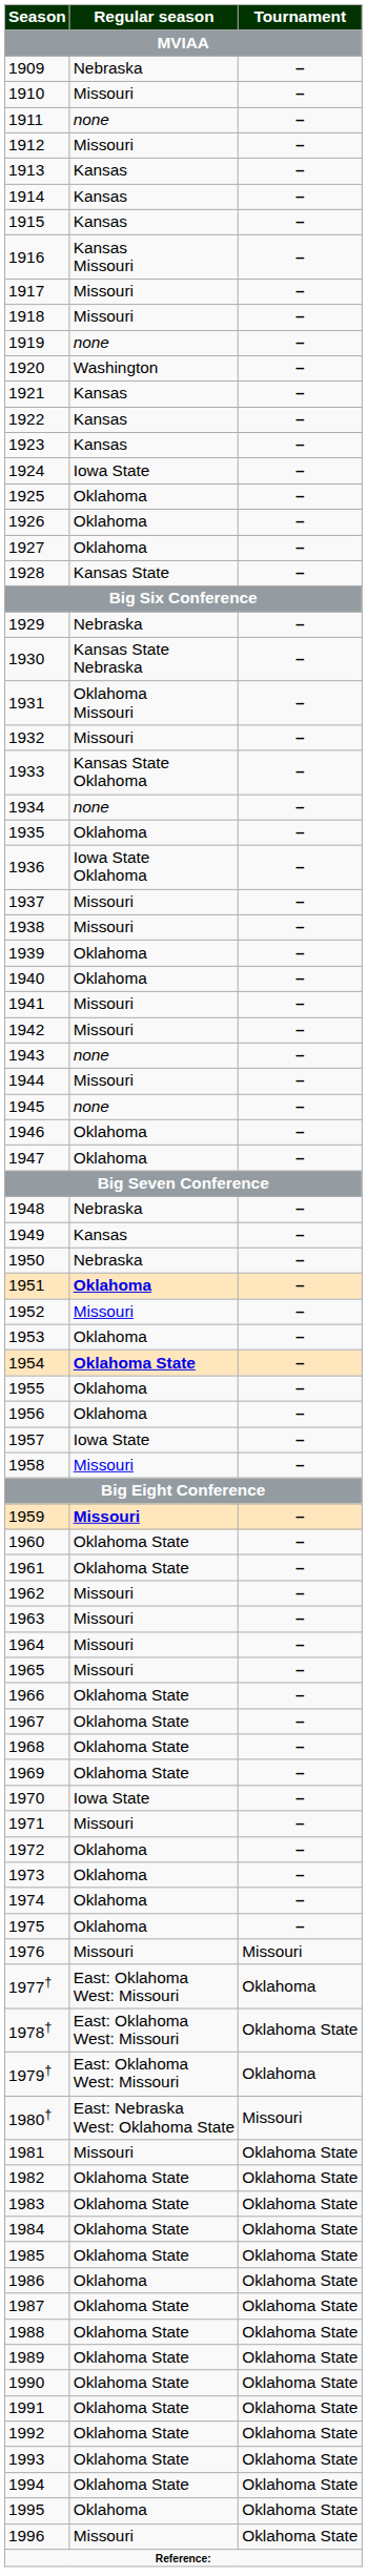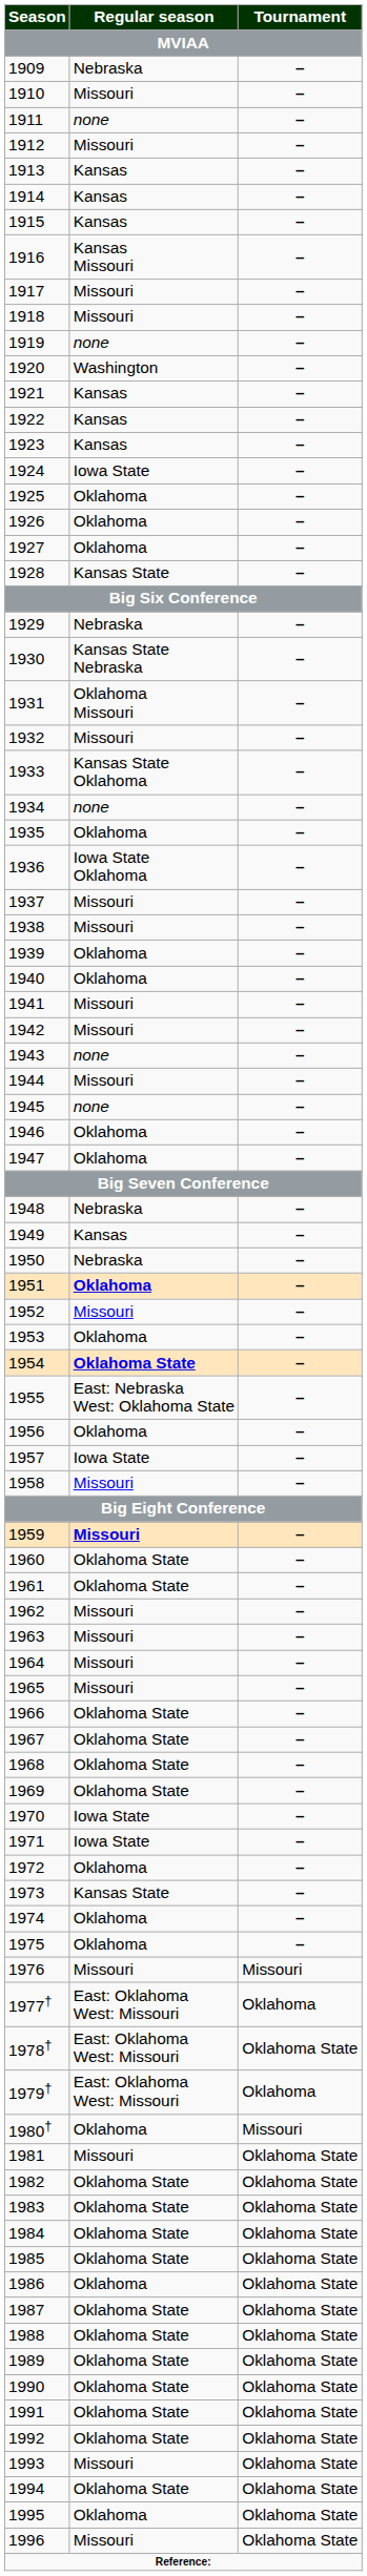1955 | Regular season: Oklahoma -> East: Nebraska West: Oklahoma State
1971 | Regular season: Missouri -> Iowa State
1973 | Regular season: Oklahoma -> Kansas State
1980† | Regular season: East: Nebraska West: Oklahoma State -> Oklahoma
1993 | Regular season: Oklahoma State -> Missouri
